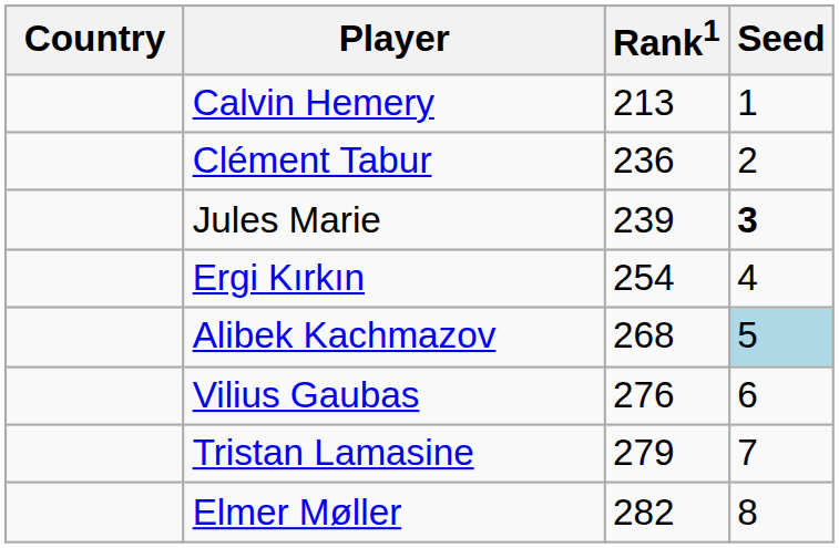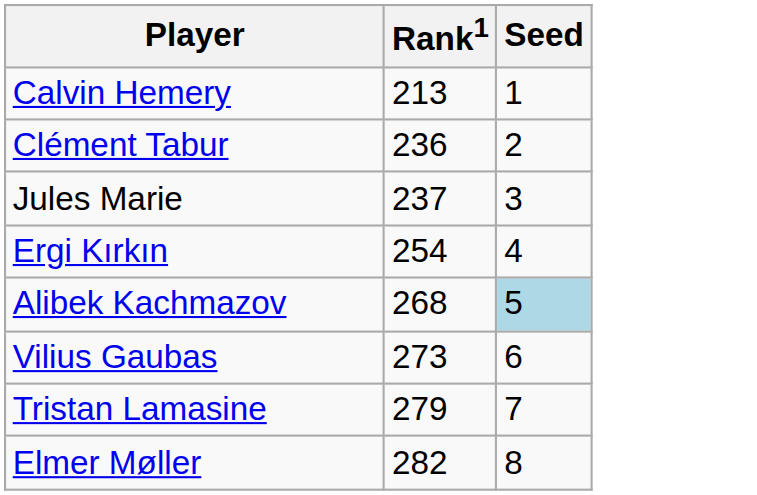- column: Country
Jules Marie | Rank1: 239 -> 237
Jules Marie | Seed: bold -> normal
Vilius Gaubas | Rank1: 276 -> 273
